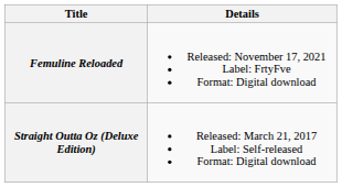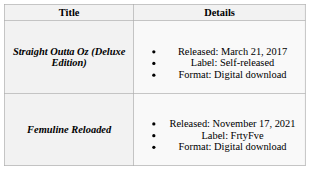rows swapped: Straight Outta Oz (Deluxe Edition) <-> Femuline Reloaded
